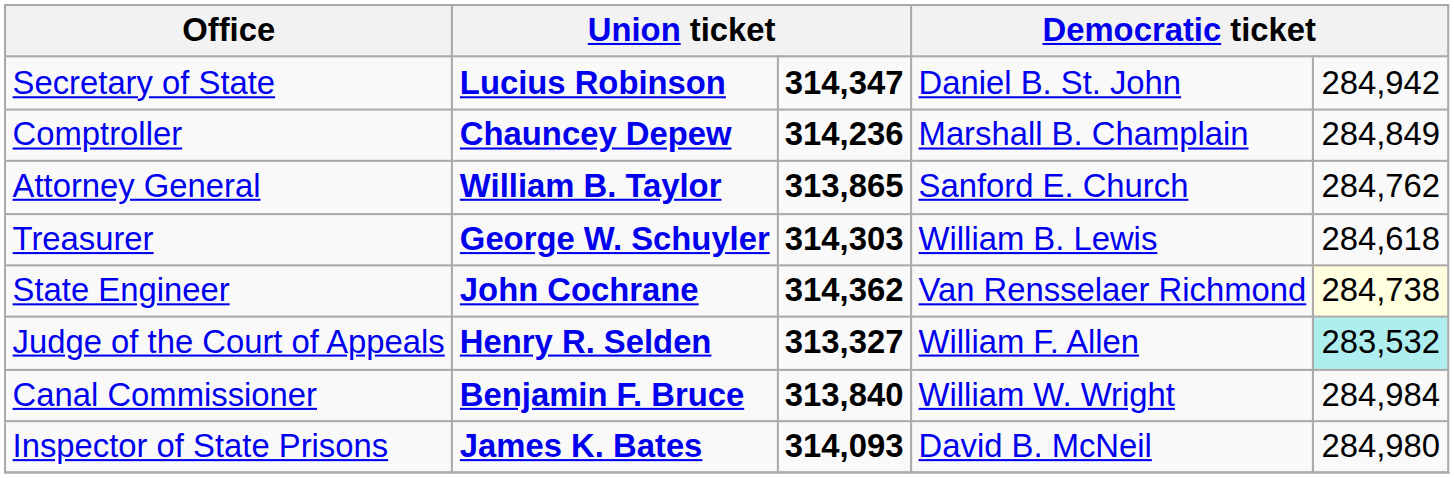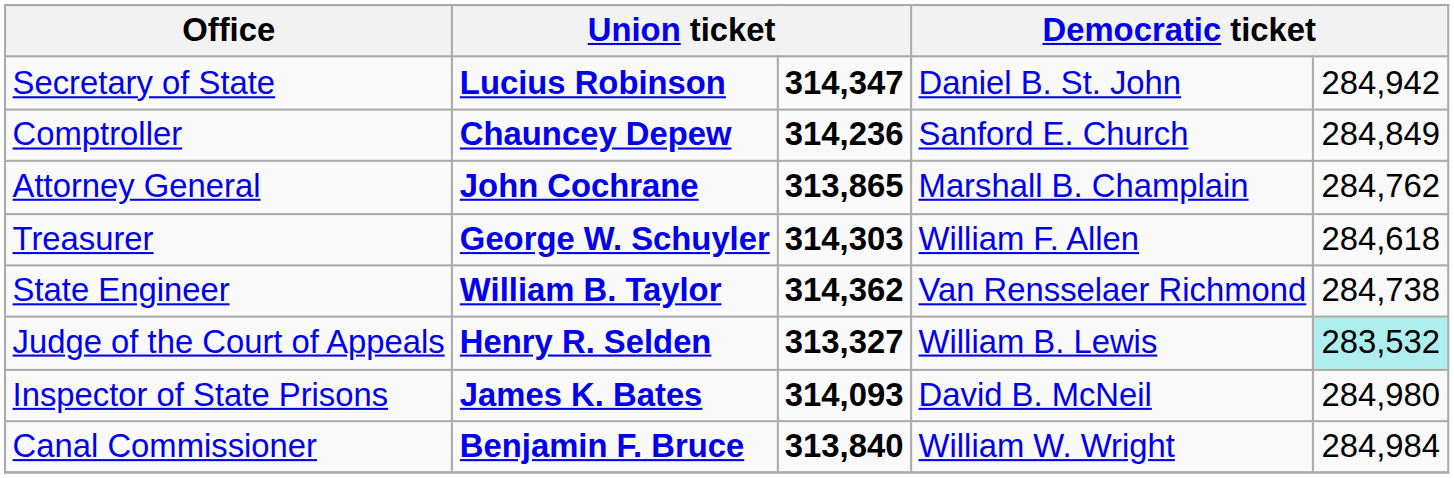Comptroller | column 4: Marshall B. Champlain -> Sanford E. Church
Attorney General | column 2: William B. Taylor -> John Cochrane
Attorney General | column 4: Sanford E. Church -> Marshall B. Champlain
Treasurer | column 4: William B. Lewis -> William F. Allen
State Engineer | column 2: John Cochrane -> William B. Taylor
State Engineer | column 5: lightyellow background -> no background
Judge of the Court of Appeals | column 4: William F. Allen -> William B. Lewis
rows swapped: Canal Commissioner <-> Inspector of State Prisons
